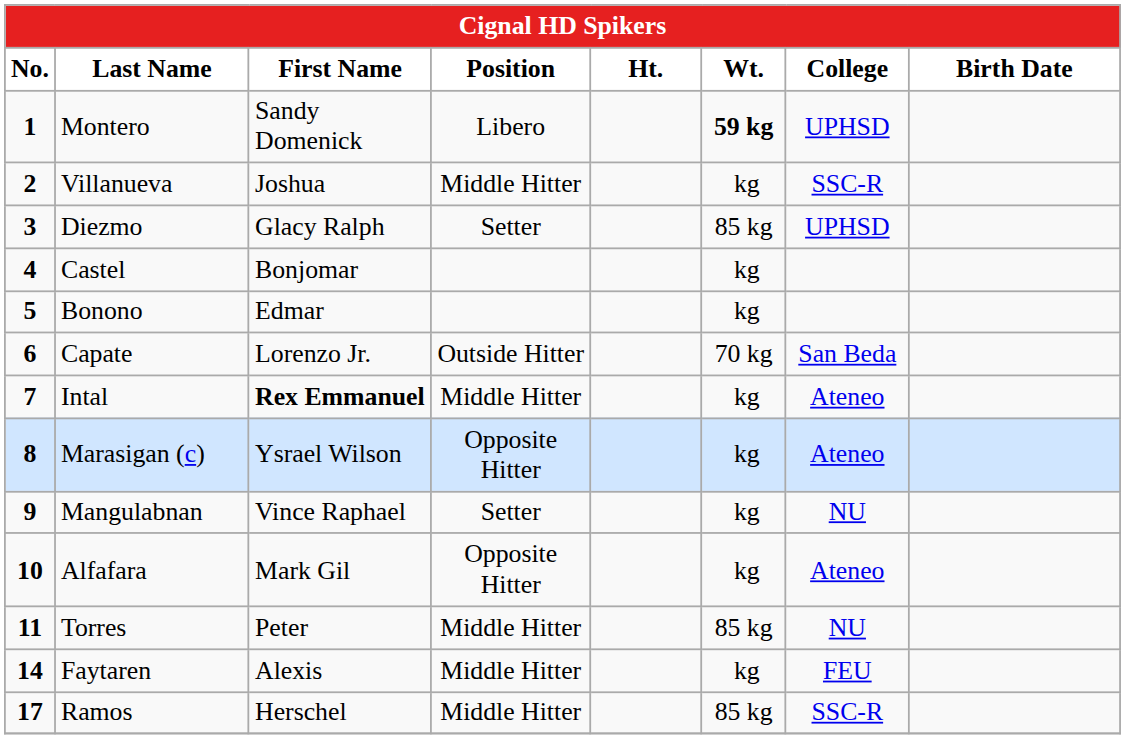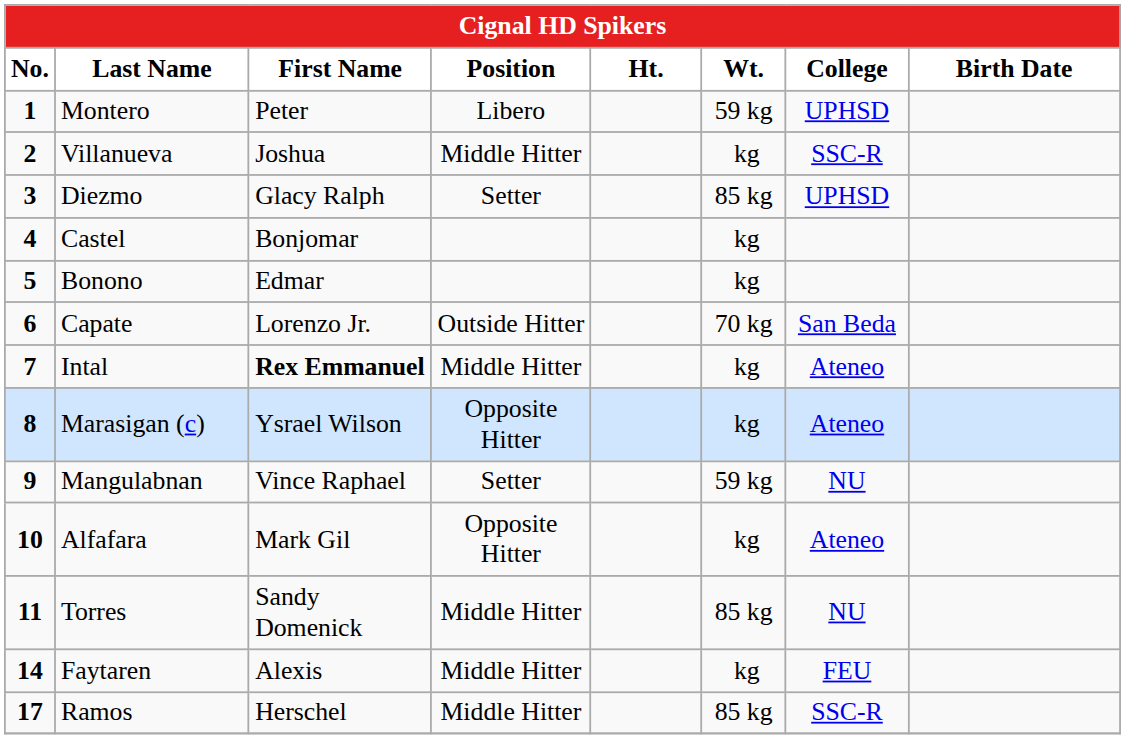Montero | First Name: Sandy Domenick -> Peter
Montero | Wt.: bold -> normal
Mangulabnan | Wt.: kg -> 59 kg
Torres | First Name: Peter -> Sandy Domenick
